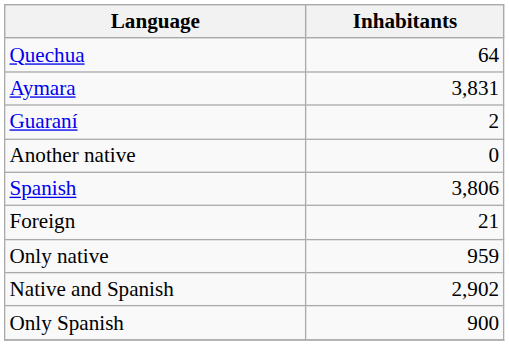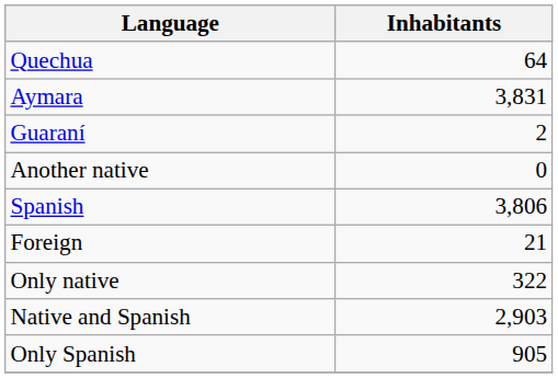Only native | Inhabitants: 959 -> 322
Native and Spanish | Inhabitants: 2,902 -> 2,903
Only Spanish | Inhabitants: 900 -> 905
